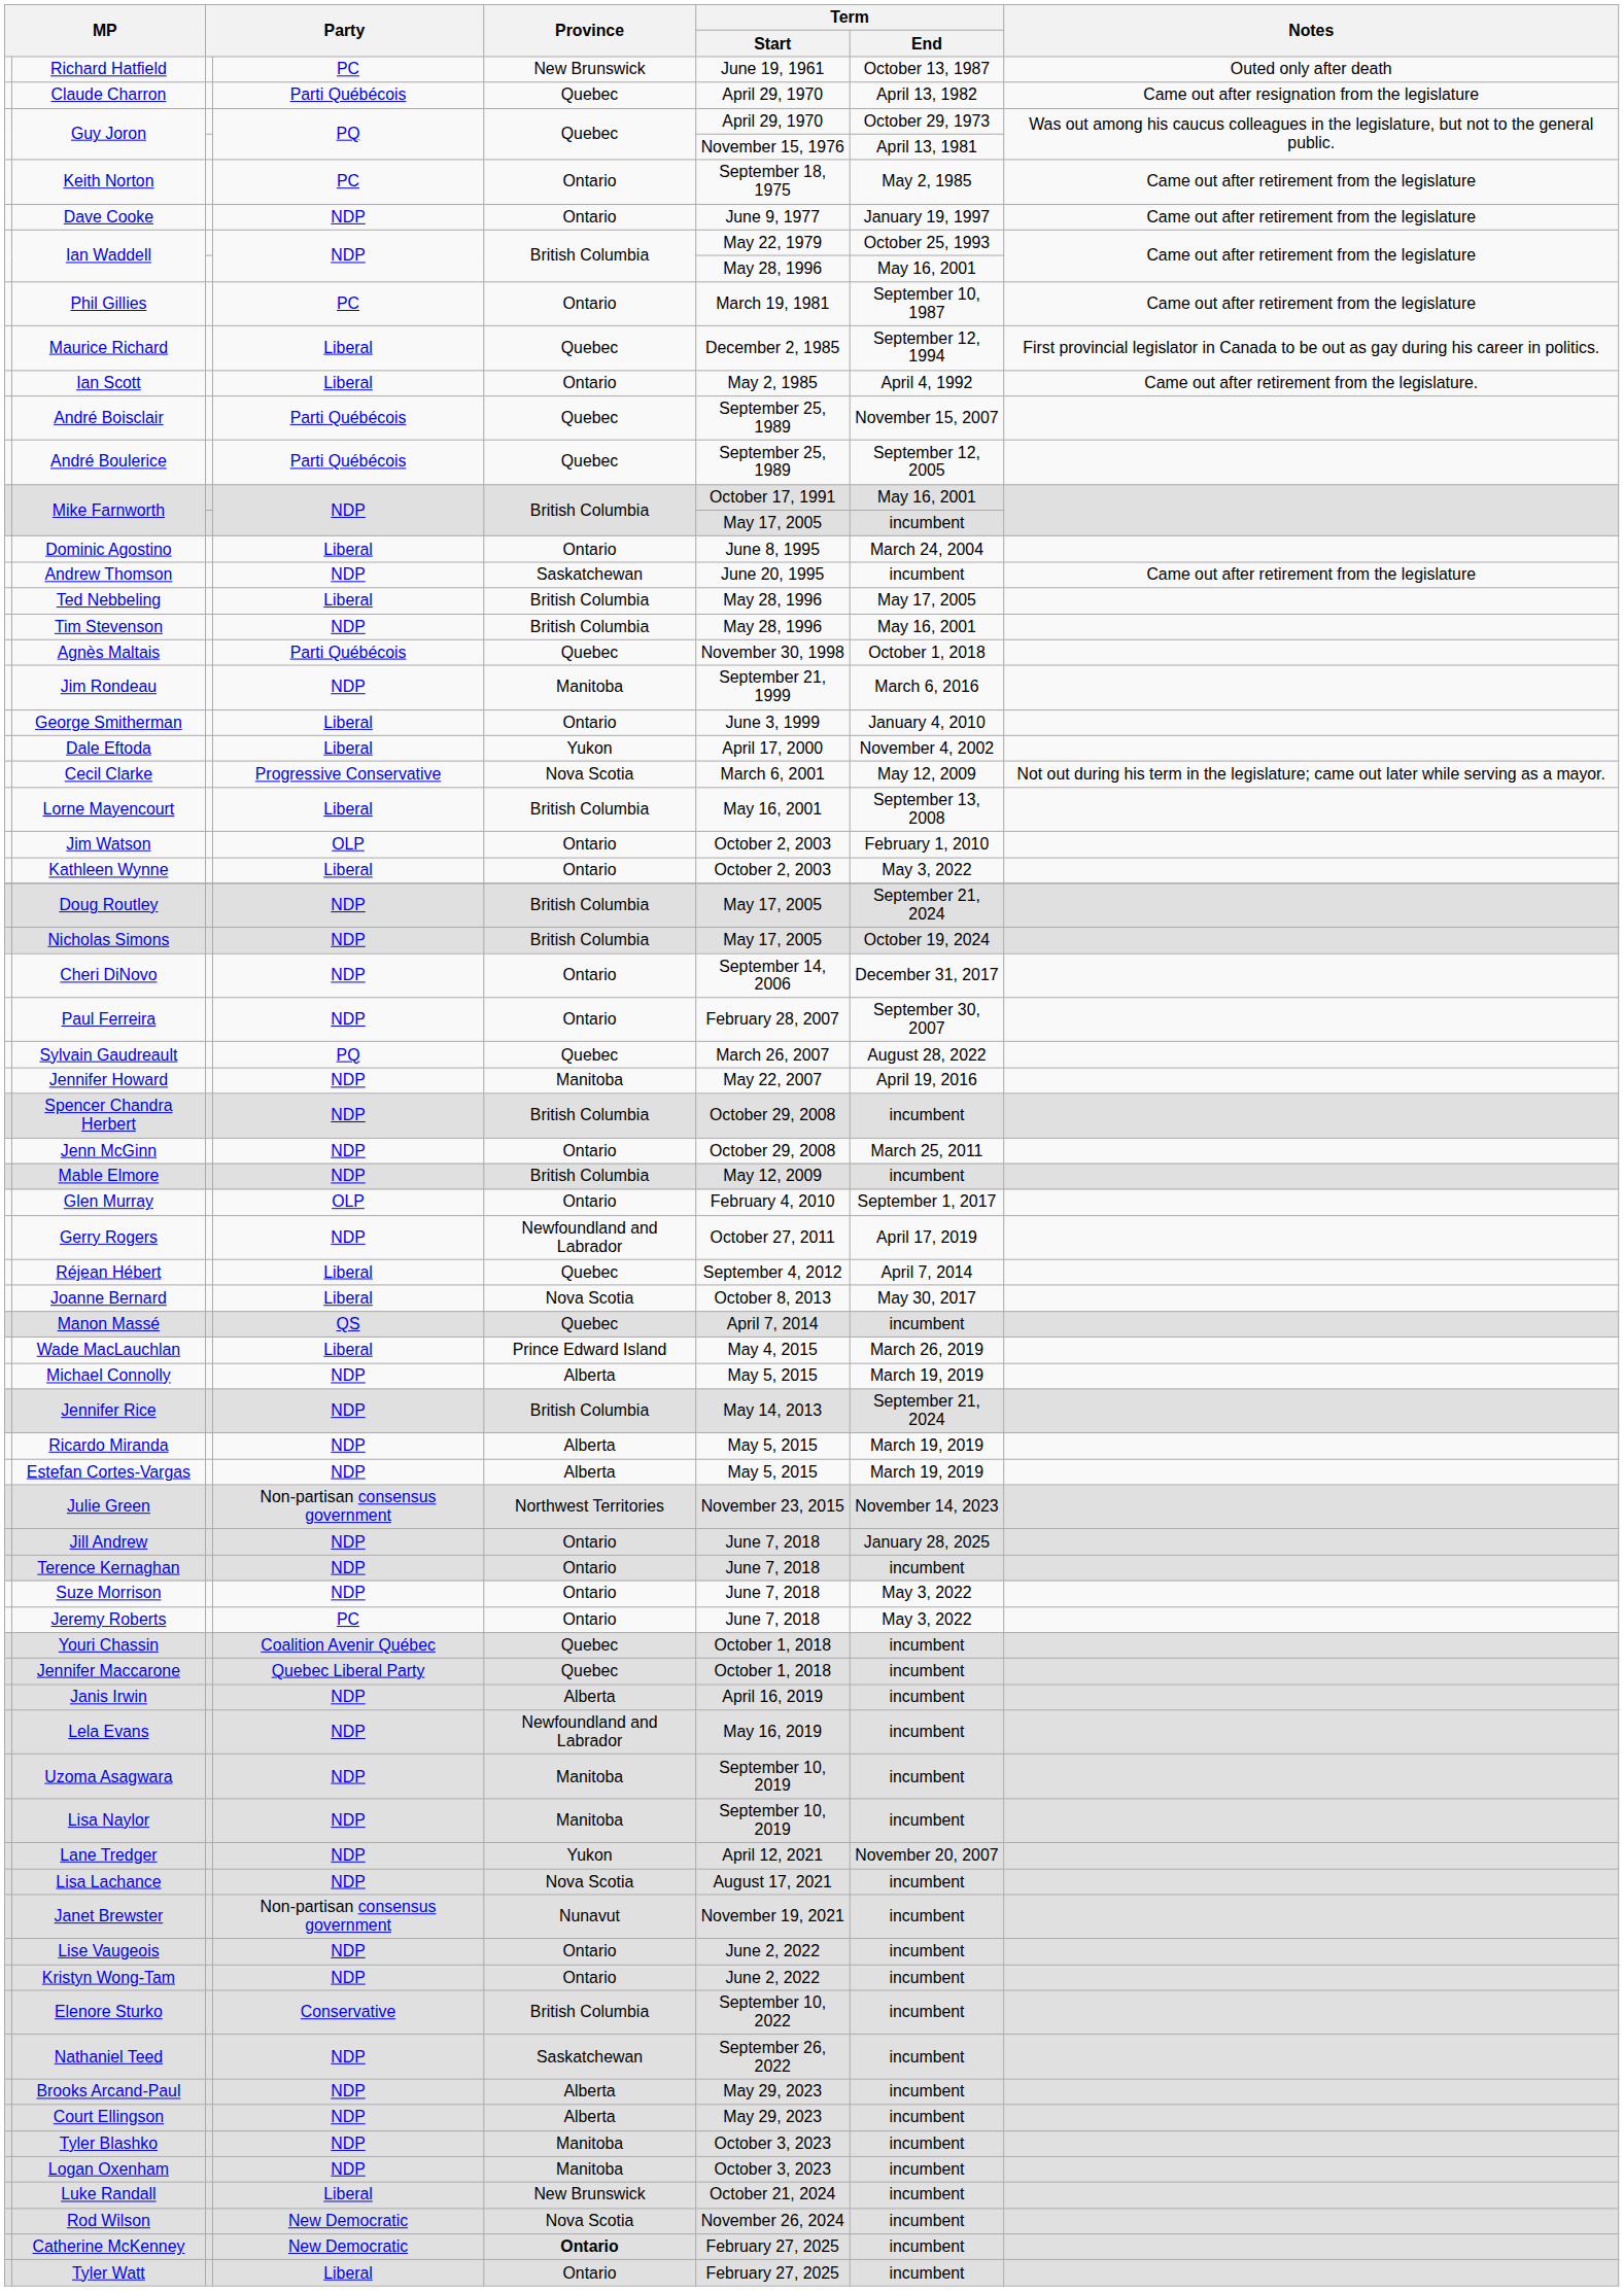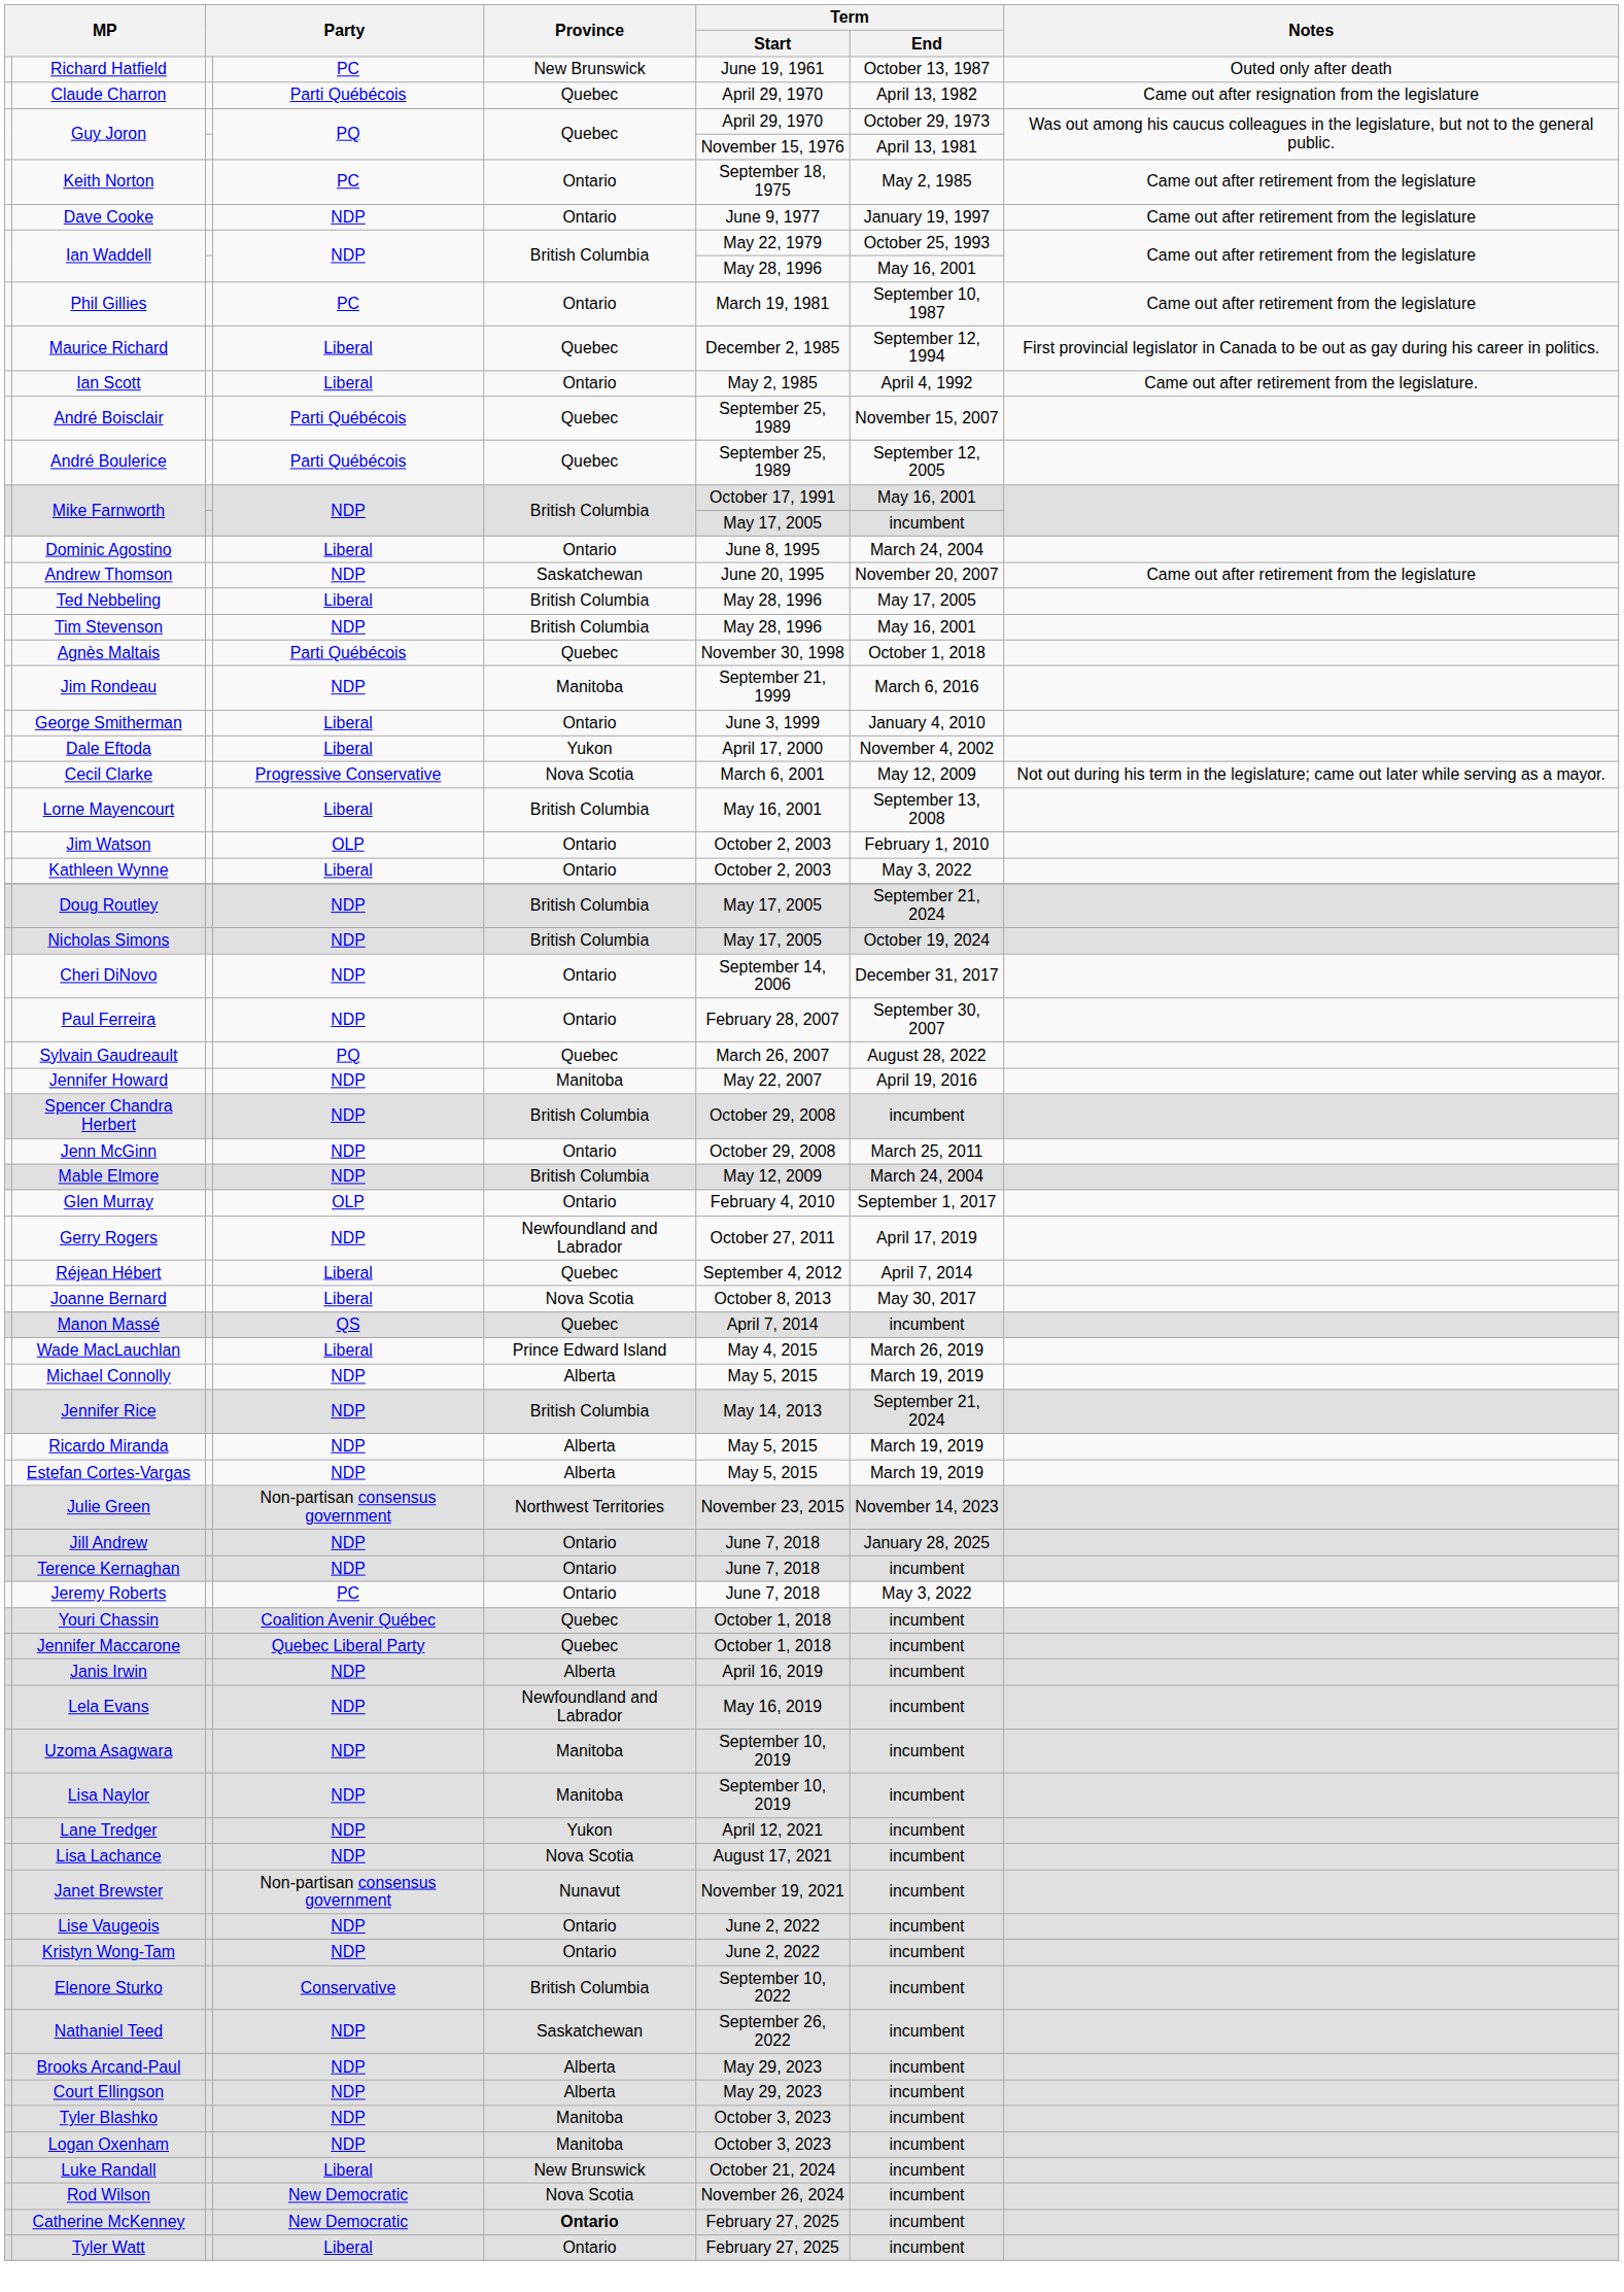Andrew Thomson | Term / End: incumbent -> November 20, 2007
Mable Elmore | Term / End: incumbent -> March 24, 2004
- row: Suze Morrison | NDP | Ontario | June 7, 2018 | May 3, 2022
Lane Tredger | Term / End: November 20, 2007 -> incumbent
